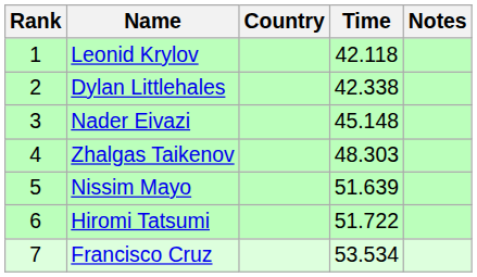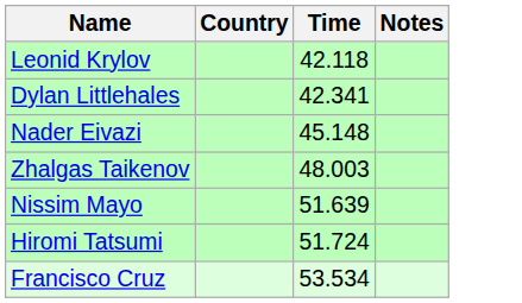- column: Rank | 1 | 2 | 3 | 4 | 5 | 6 | 7
Dylan Littlehales | Time: 42.338 -> 42.341
Zhalgas Taikenov | Time: 48.303 -> 48.003
Hiromi Tatsumi | Time: 51.722 -> 51.724
